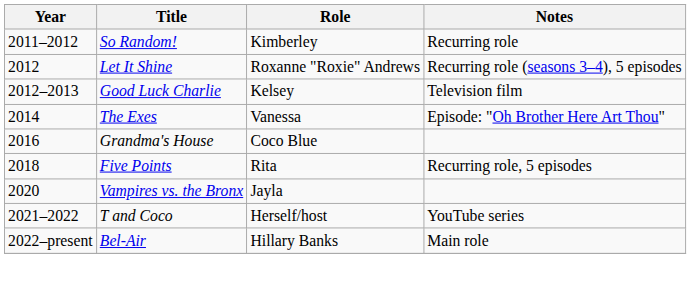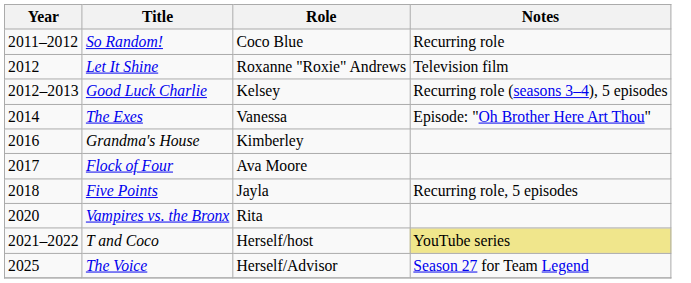So Random! | Role: Kimberley -> Coco Blue
Let It Shine | Notes: Recurring role (seasons 3–4), 5 episodes -> Television film
Good Luck Charlie | Notes: Television film -> Recurring role (seasons 3–4), 5 episodes
Grandma's House | Role: Coco Blue -> Kimberley
+ row: 2017 | Flock of Four | Ava Moore
Five Points | Role: Rita -> Jayla
Vampires vs. the Bronx | Role: Jayla -> Rita
T and Coco | Notes: no background -> khaki background
- row: 2022–present | Bel-Air | Hillary Banks | Main role
+ row: 2025 | The Voice | Herself/Advisor | Season 27 for Team Legend
